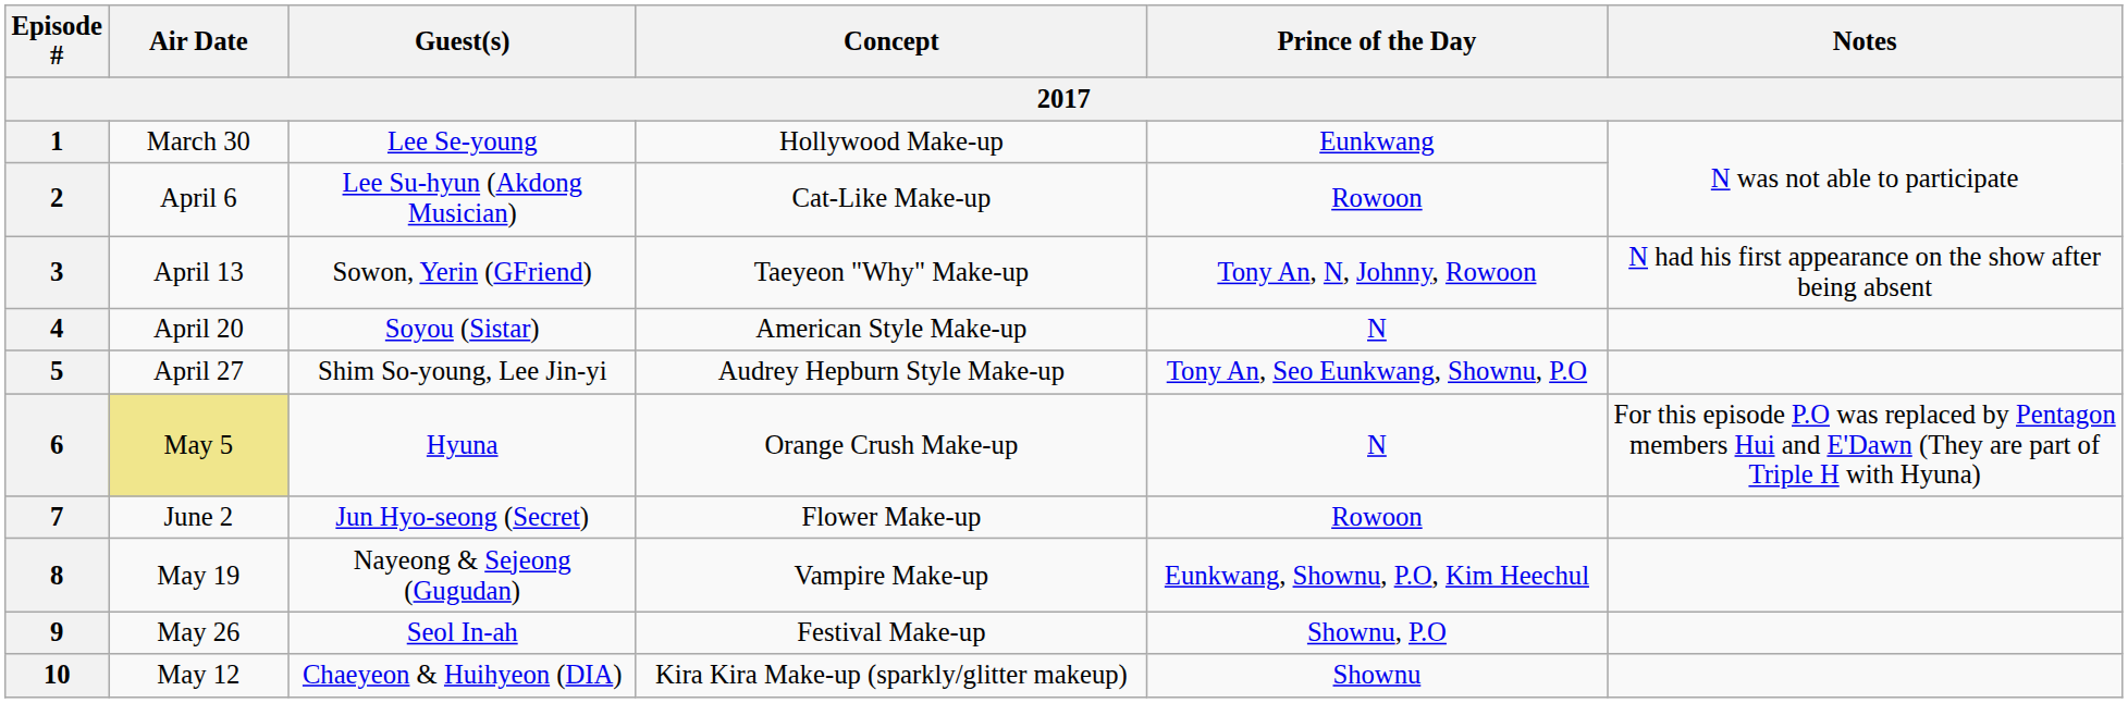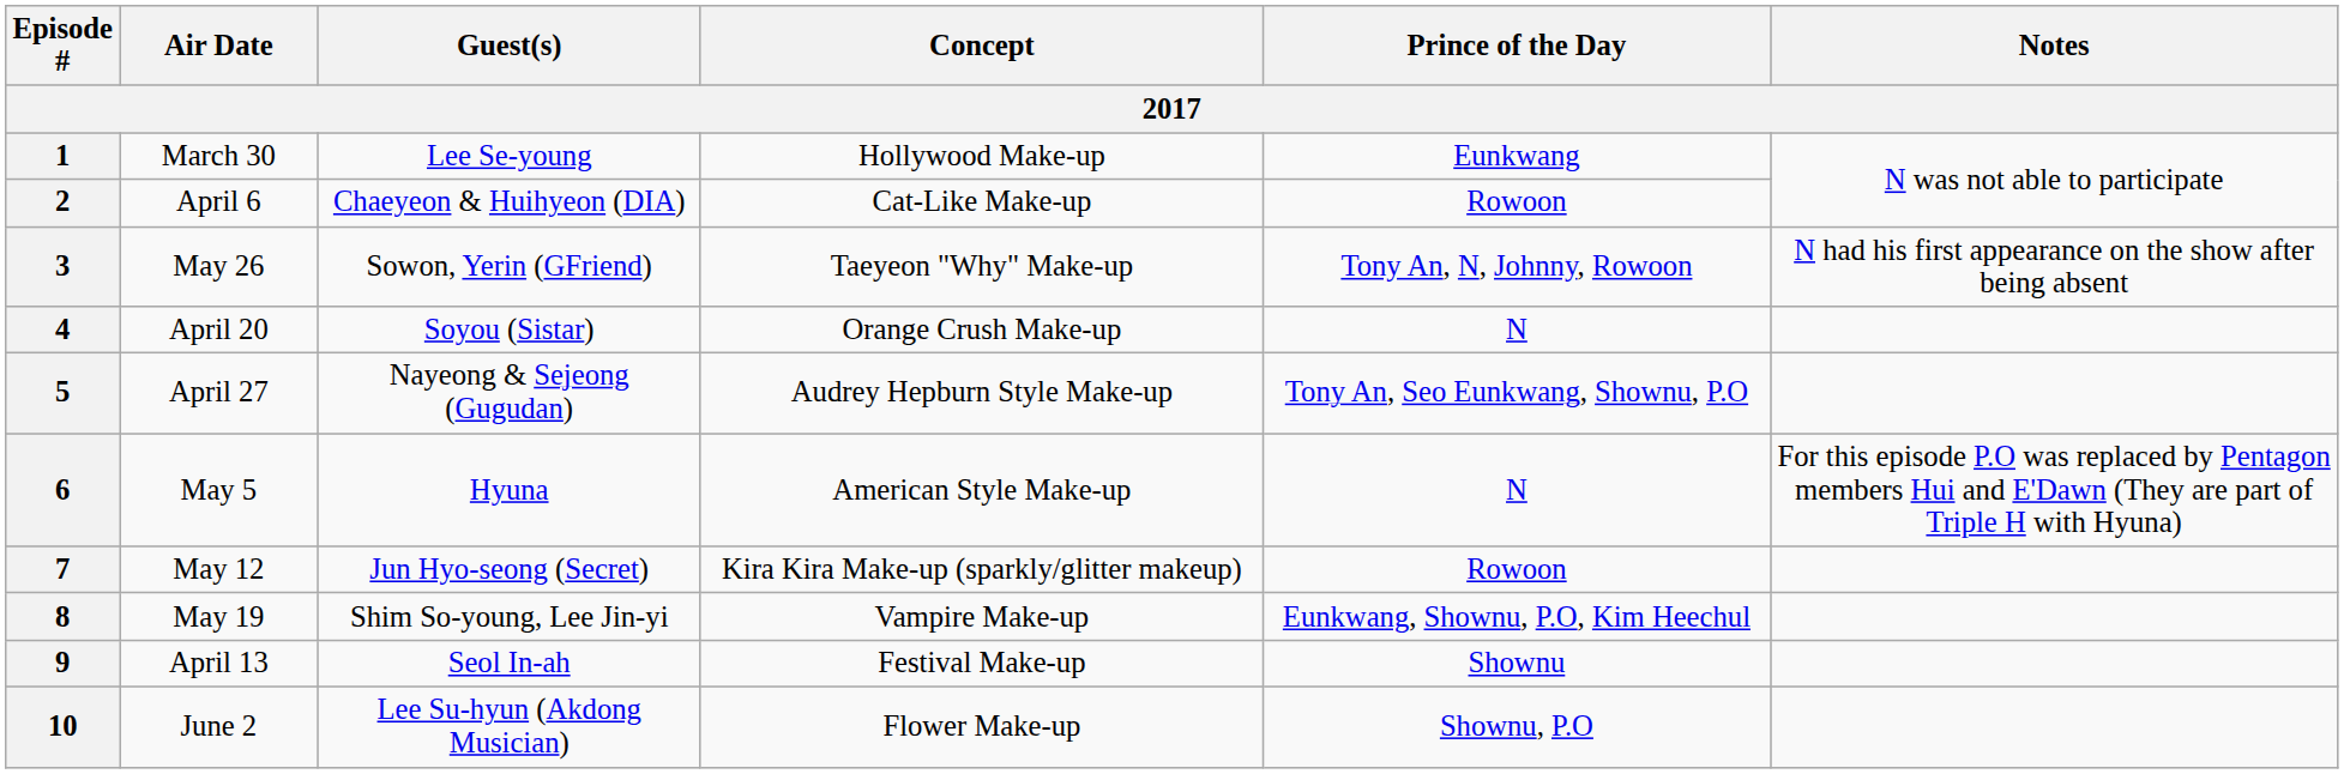2 | Guest(s): Lee Su-hyun (Akdong Musician) -> Chaeyeon & Huihyeon (DIA)
3 | Air Date: April 13 -> May 26
4 | Concept: American Style Make-up -> Orange Crush Make-up
5 | Guest(s): Shim So-young, Lee Jin-yi -> Nayeong & Sejeong (Gugudan)
6 | Air Date: khaki background -> no background
6 | Concept: Orange Crush Make-up -> American Style Make-up
7 | Air Date: June 2 -> May 12
7 | Concept: Flower Make-up -> Kira Kira Make-up (sparkly/glitter makeup)
8 | Guest(s): Nayeong & Sejeong (Gugudan) -> Shim So-young, Lee Jin-yi
9 | Air Date: May 26 -> April 13
9 | Prince of the Day: Shownu, P.O -> Shownu
10 | Air Date: May 12 -> June 2
10 | Guest(s): Chaeyeon & Huihyeon (DIA) -> Lee Su-hyun (Akdong Musician)
10 | Concept: Kira Kira Make-up (sparkly/glitter makeup) -> Flower Make-up
10 | Prince of the Day: Shownu -> Shownu, P.O
